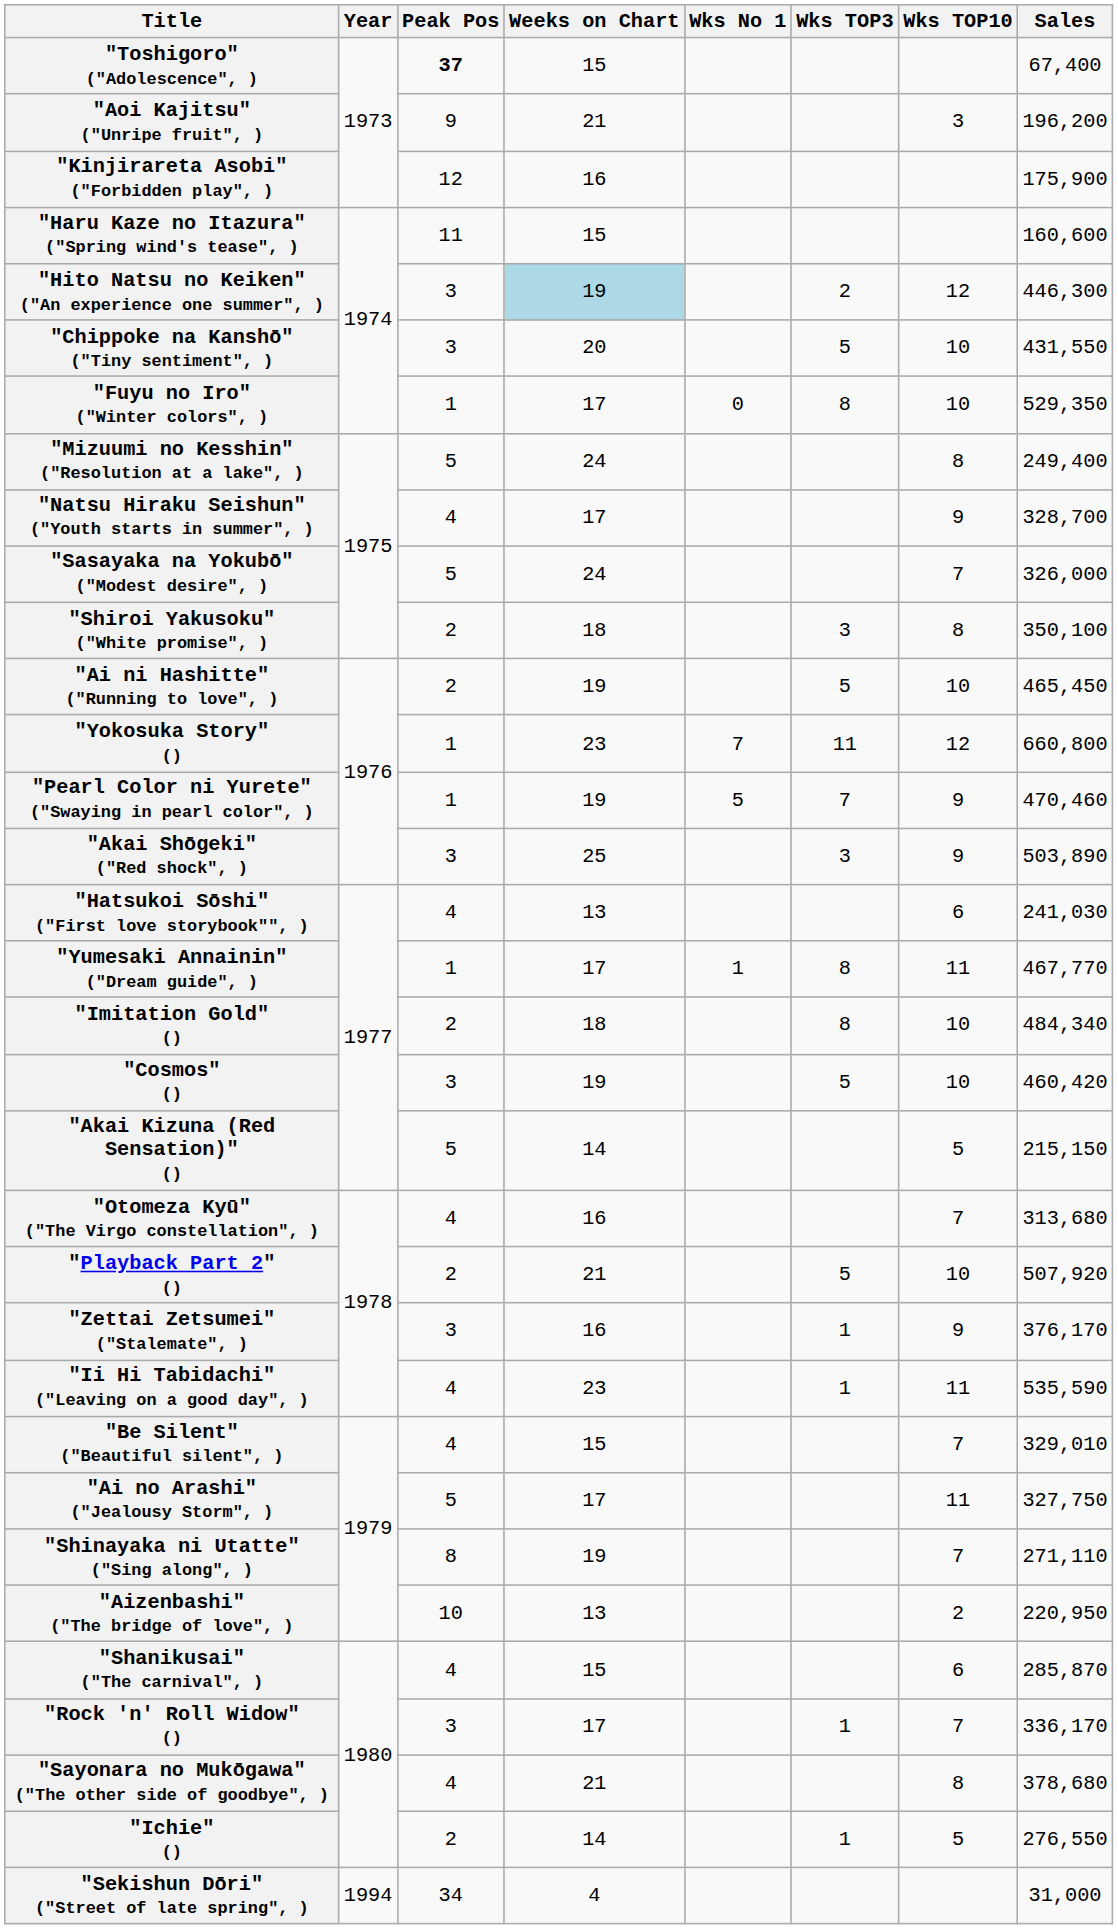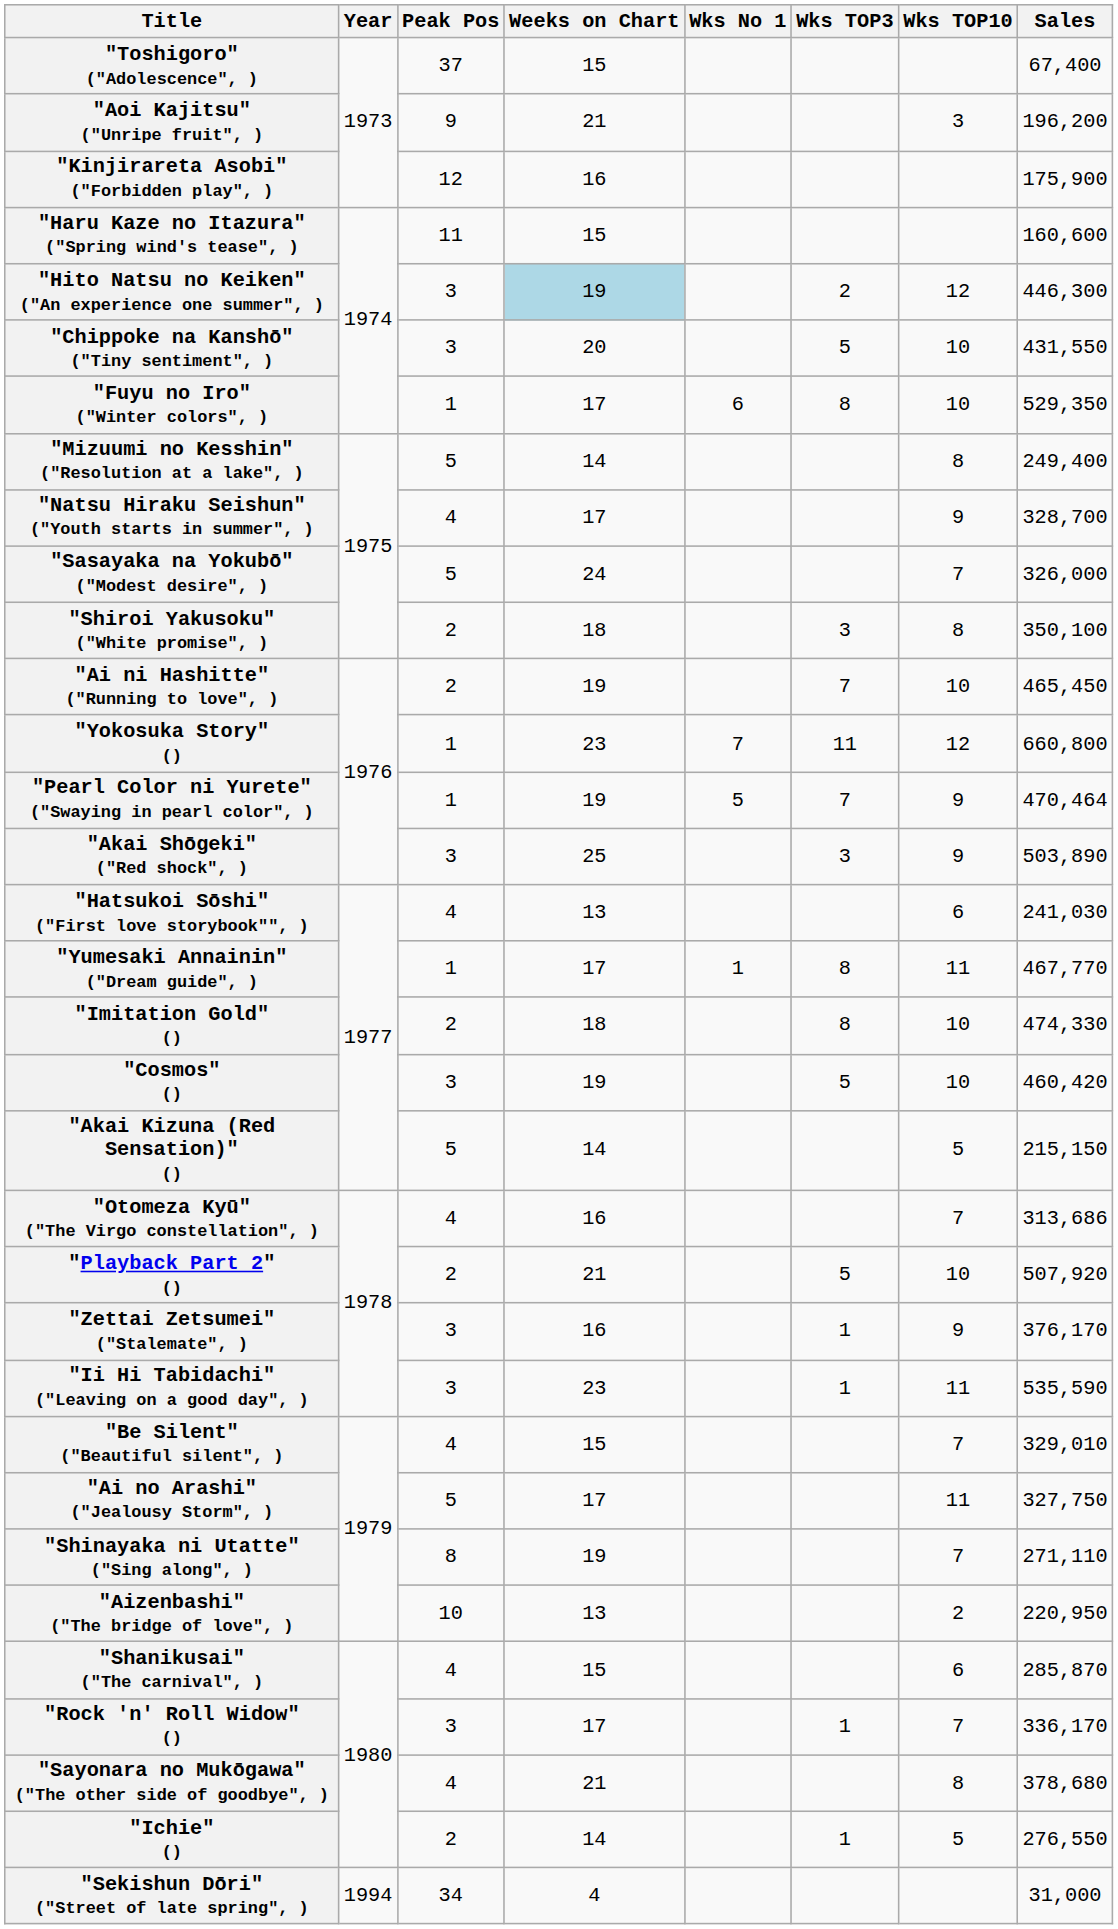"Toshigoro" ("Adolescence", ) | Peak Pos: bold -> normal
"Fuyu no Iro" ("Winter colors", ) | Wks No 1: 0 -> 6
"Mizuumi no Kesshin" ("Resolution at a lake", ) | Weeks on Chart: 24 -> 14
"Ai ni Hashitte" ("Running to love", ) | Wks TOP3: 5 -> 7
"Pearl Color ni Yurete" ("Swaying in pearl color", ) | Sales: 470,460 -> 470,464
"Imitation Gold" () | Sales: 484,340 -> 474,330
"Otomeza Kyū" ("The Virgo constellation", ) | Sales: 313,680 -> 313,686
"Ii Hi Tabidachi" ("Leaving on a good day", ) | Peak Pos: 4 -> 3
